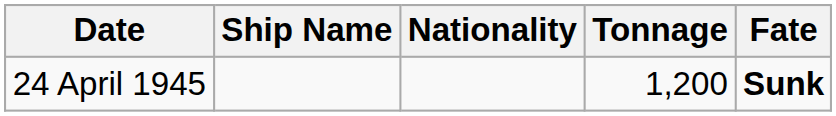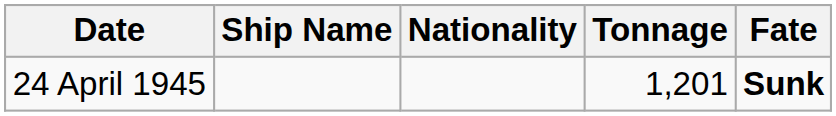24 April 1945 | Tonnage: 1,200 -> 1,201
